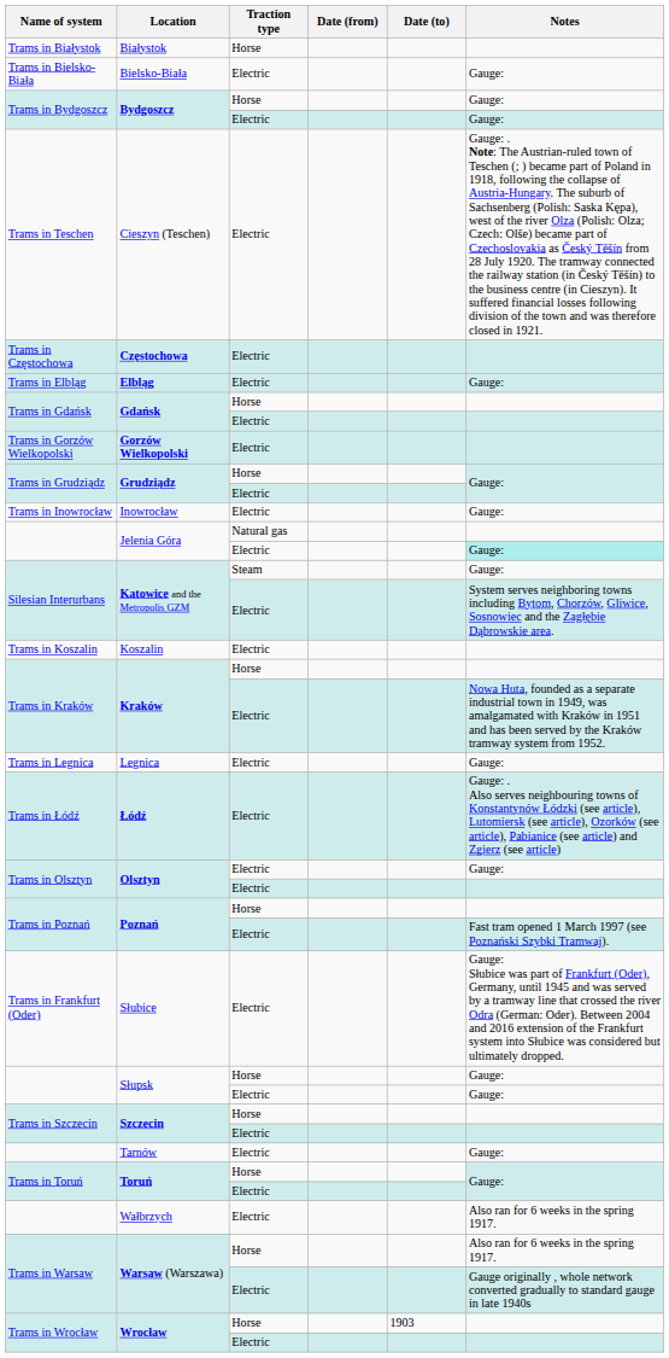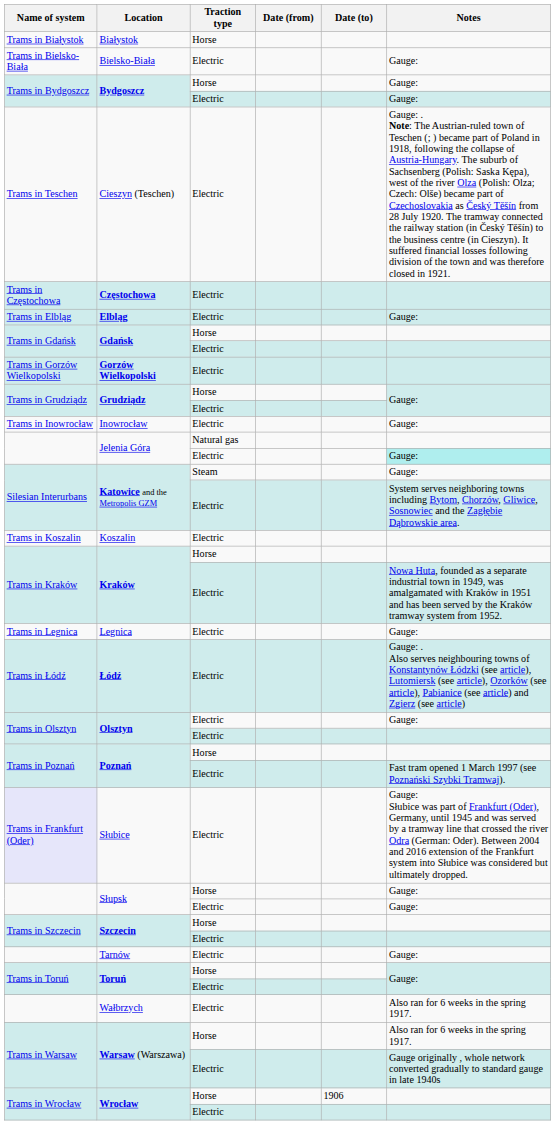Słubice | Name of system: no background -> lavender background
Wrocław / Horse | Date (to): 1903 -> 1906
